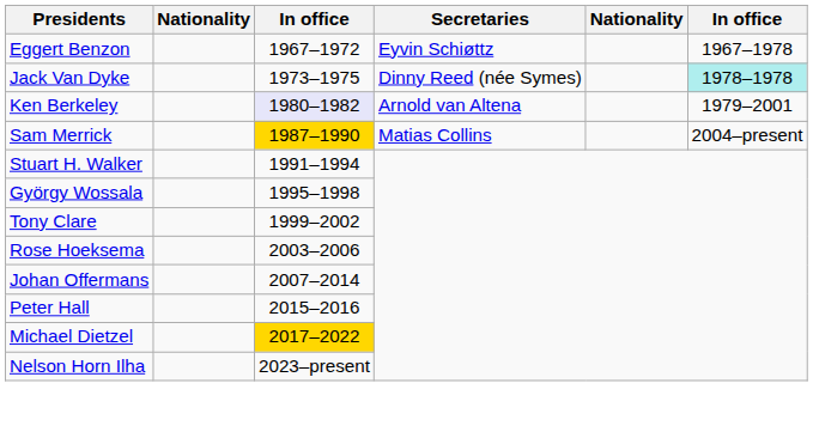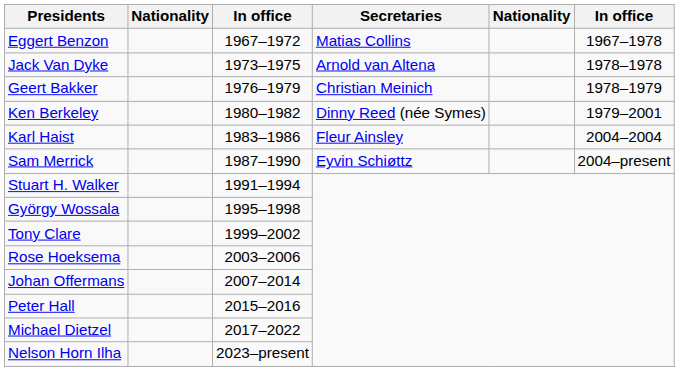Eggert Benzon | Secretaries: Eyvin Schiøttz -> Matias Collins
Jack Van Dyke | Secretaries: Dinny Reed (née Symes) -> Arnold van Altena
Jack Van Dyke | column 6: paleturquoise background -> no background
+ row: Geert Bakker | 1976–1979 | Christian Meinich | 1978–1979
Ken Berkeley | column 3: lavender background -> no background
Ken Berkeley | Secretaries: Arnold van Altena -> Dinny Reed (née Symes)
+ row: Karl Haist | 1983–1986 | Fleur Ainsley | 2004–2004
Sam Merrick | column 3: gold background -> no background
Sam Merrick | Secretaries: Matias Collins -> Eyvin Schiøttz
Michael Dietzel | column 3: gold background -> no background
